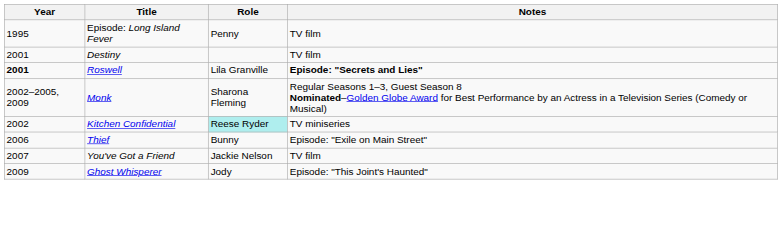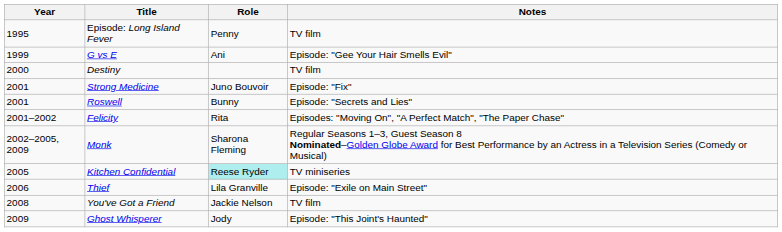+ row: 1999 | G vs E | Ani | Episode: "Gee Your Hair Smells Evil"
Destiny | Year: 2001 -> 2000
+ row: 2001 | Strong Medicine | Juno Bouvoir | Episode: "Fix"
Roswell | Year: bold -> normal
Roswell | Role: Lila Granville -> Bunny
Roswell | Notes: bold -> normal
+ row: 2001–2002 | Felicity | Rita | Episodes: "Moving On", "A Perfect Match", "The Paper Chase"
Kitchen Confidential | Year: 2002 -> 2005
Thief | Role: Bunny -> Lila Granville
You've Got a Friend | Year: 2007 -> 2008
